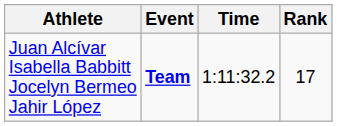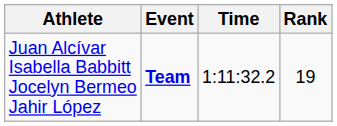Juan Alcívar Isabella Babbitt Jocelyn Bermeo Jahir López | Rank: 17 -> 19
